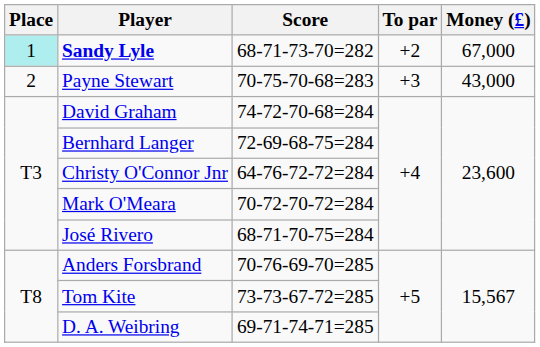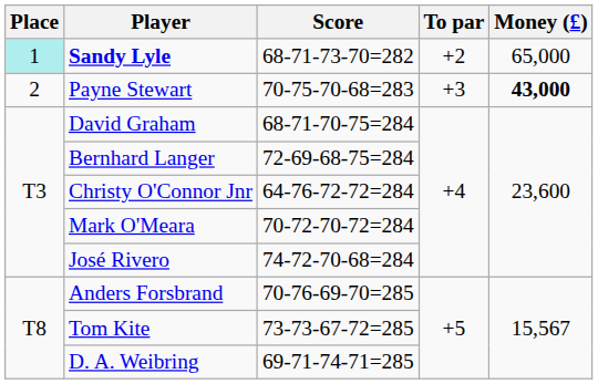Sandy Lyle | Money (£): 67,000 -> 65,000
Payne Stewart | Money (£): normal -> bold
David Graham | Score: 74-72-70-68=284 -> 68-71-70-75=284
José Rivero | Score: 68-71-70-75=284 -> 74-72-70-68=284
